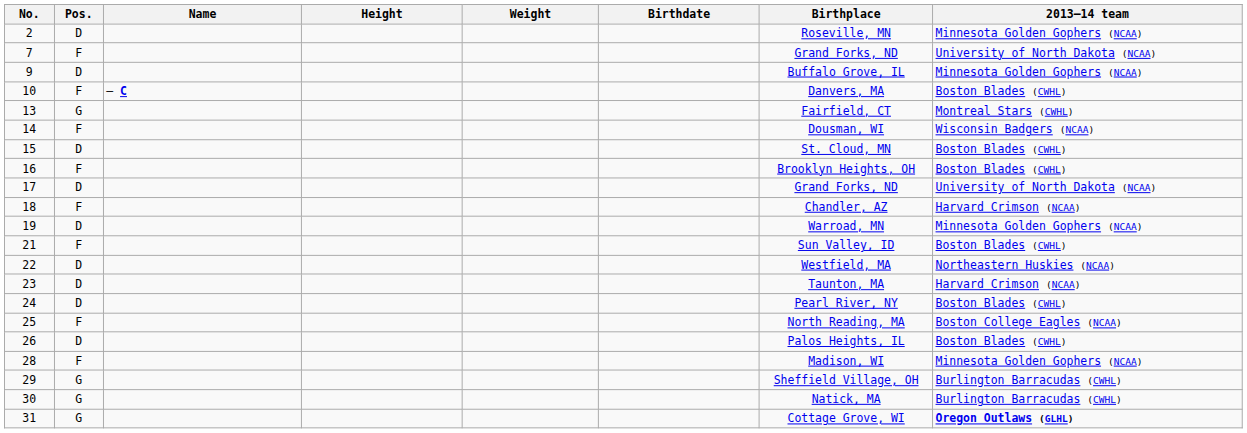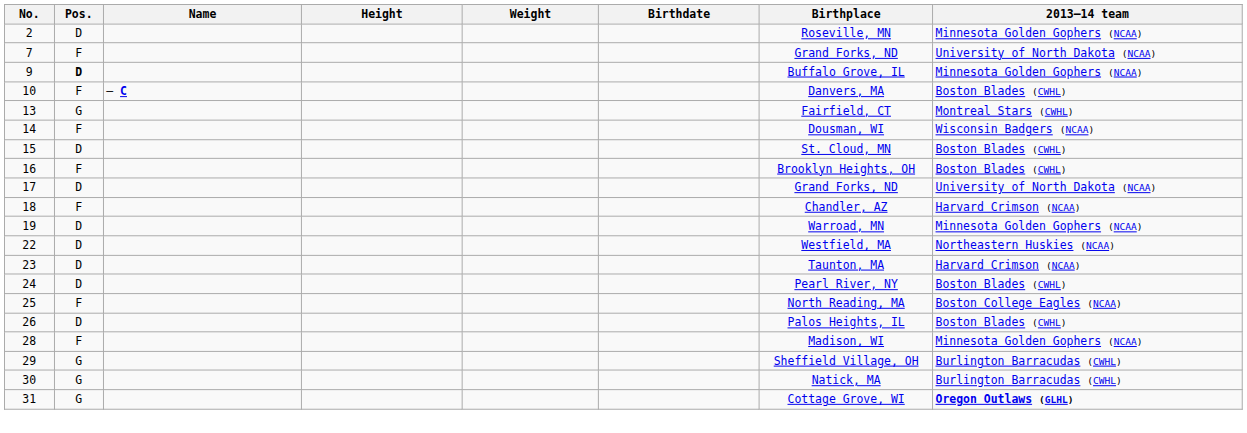9 | Pos.: normal -> bold
- row: 21 | F | Sun Valley, ID | Boston Blades (CWHL)
